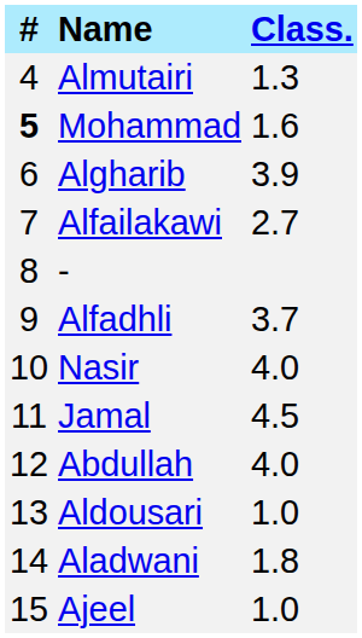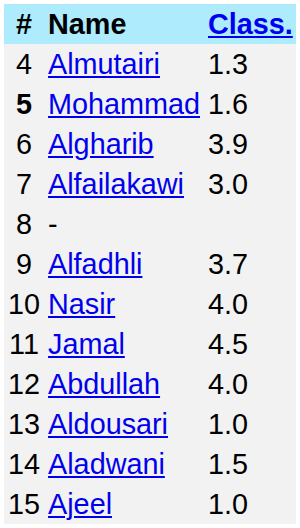Alfailakawi | Class.: 2.7 -> 3.0
Aladwani | Class.: 1.8 -> 1.5
